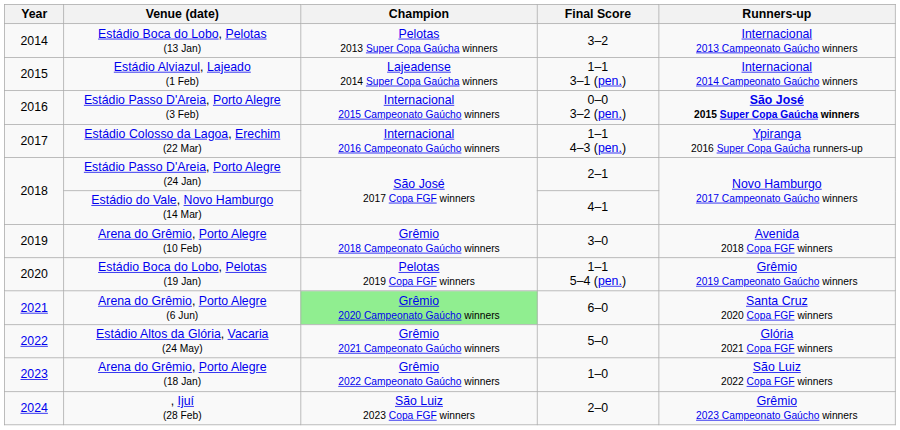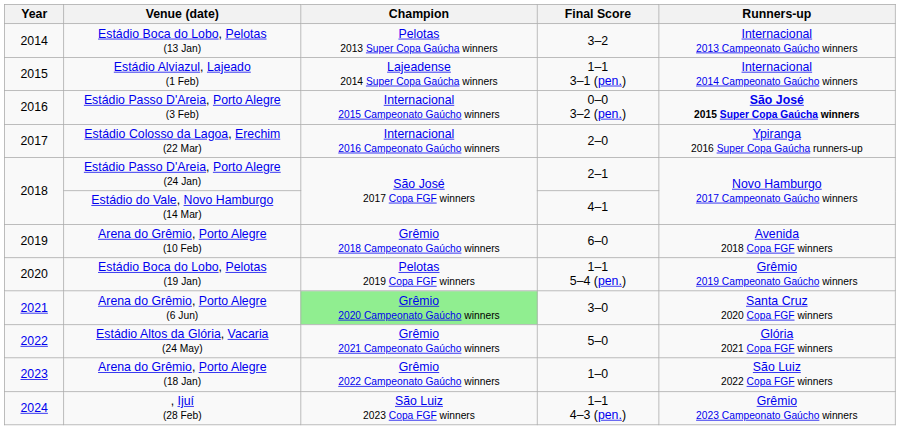Estádio Colosso da Lagoa, Erechim (22 Mar) | Final Score: 1–1 4–3 (pen.) -> 2–0
Arena do Grêmio, Porto Alegre (10 Feb) | Final Score: 3–0 -> 6–0
Arena do Grêmio, Porto Alegre (6 Jun) | Final Score: 6–0 -> 3–0
, Ijuí (28 Feb) | Final Score: 2–0 -> 1–1 4–3 (pen.)
